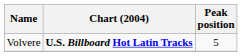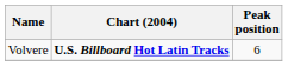Volvere | Peak position: 5 -> 6
